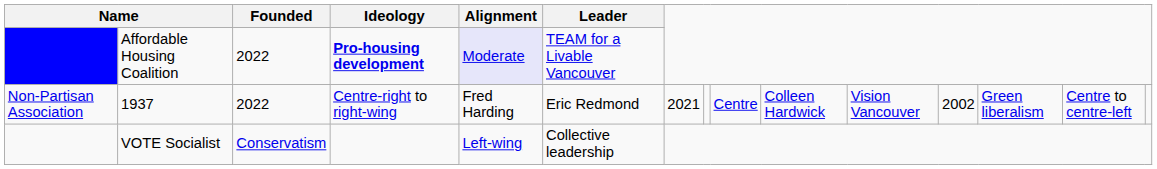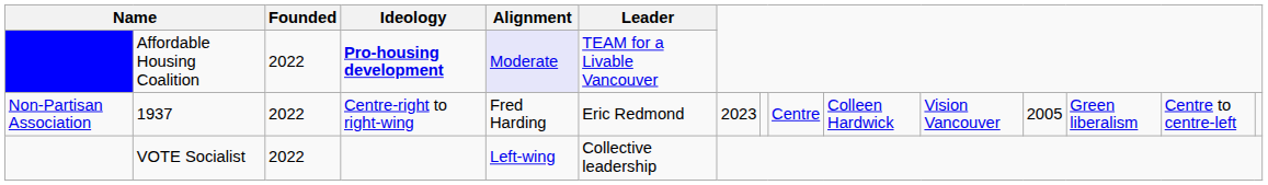1937 | column 7: 2021 -> 2023
1937 | column 12: 2002 -> 2005
VOTE Socialist | Founded: Conservatism -> 2022
